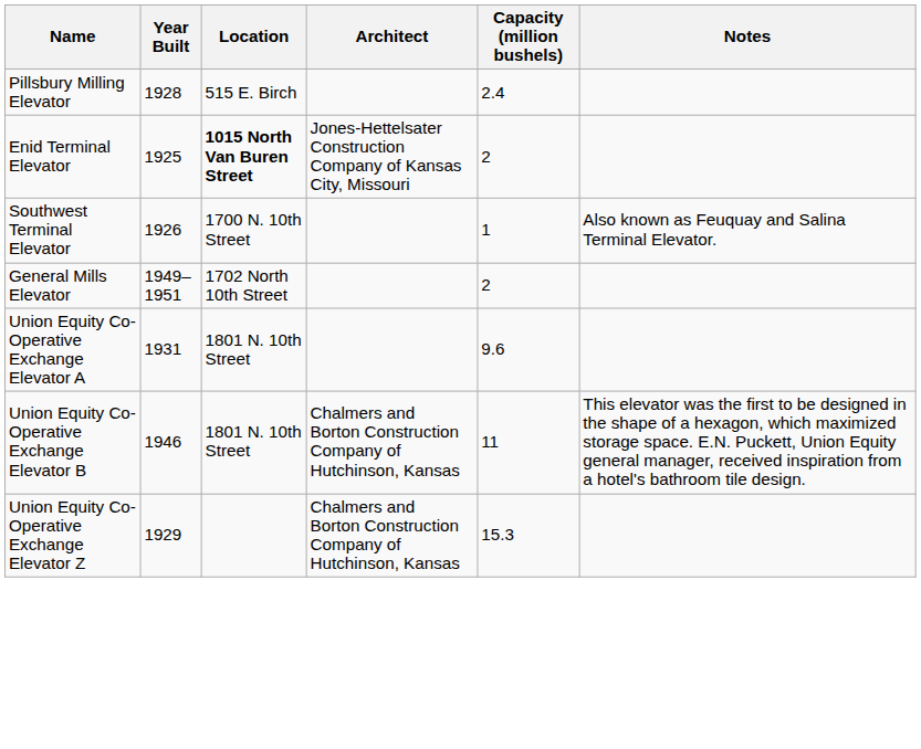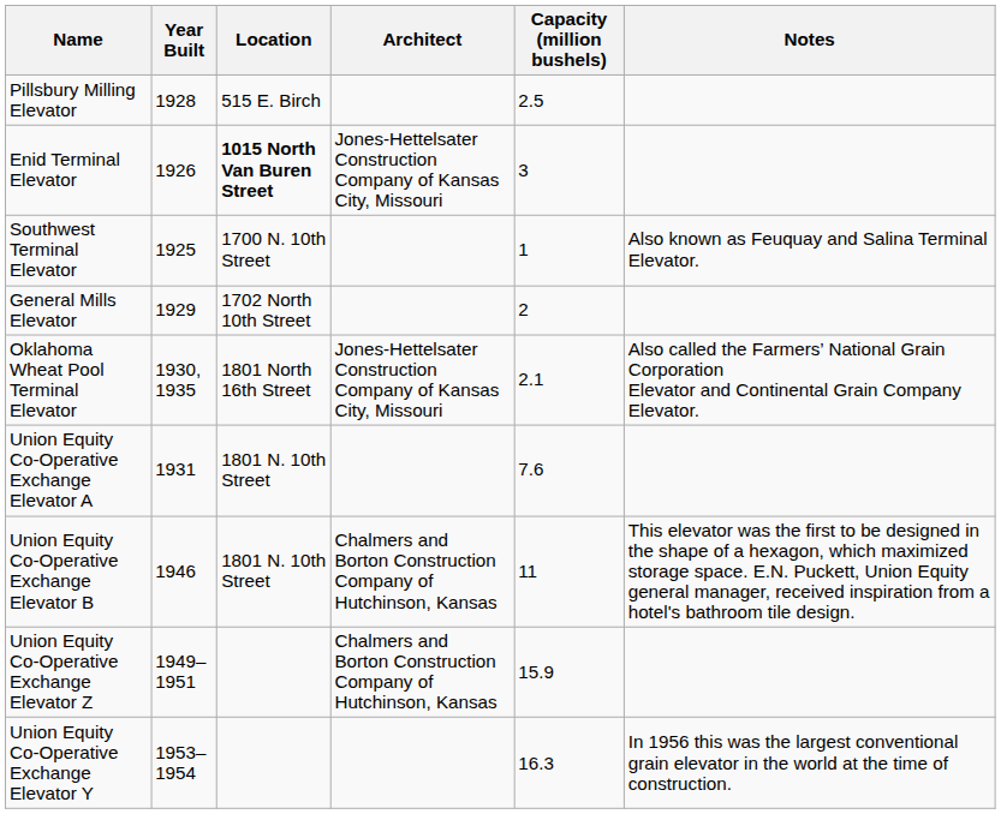Pillsbury Milling Elevator | Capacity (million bushels): 2.4 -> 2.5
Enid Terminal Elevator | Year Built: 1925 -> 1926
Enid Terminal Elevator | Capacity (million bushels): 2 -> 3
Southwest Terminal Elevator | Year Built: 1926 -> 1925
General Mills Elevator | Year Built: 1949–1951 -> 1929
+ row: Oklahoma Wheat Pool Terminal Elevator | 1930, 1935 | 1801 North 16th Street | Jones-Hettelsater Construction Company of Kansas City, Missouri | 2.1 | Also called the Farmers’ National Grain Corporation Elevator and Continental Grain Company Elevator.
Union Equity Co-Operative Exchange Elevator A | Capacity (million bushels): 9.6 -> 7.6
Union Equity Co-Operative Exchange Elevator Z | Year Built: 1929 -> 1949–1951
Union Equity Co-Operative Exchange Elevator Z | Capacity (million bushels): 15.3 -> 15.9
+ row: Union Equity Co-Operative Exchange Elevator Y | 1953–1954 | 16.3 | In 1956 this was the largest conventional grain elevator in the world at the time of construction.
